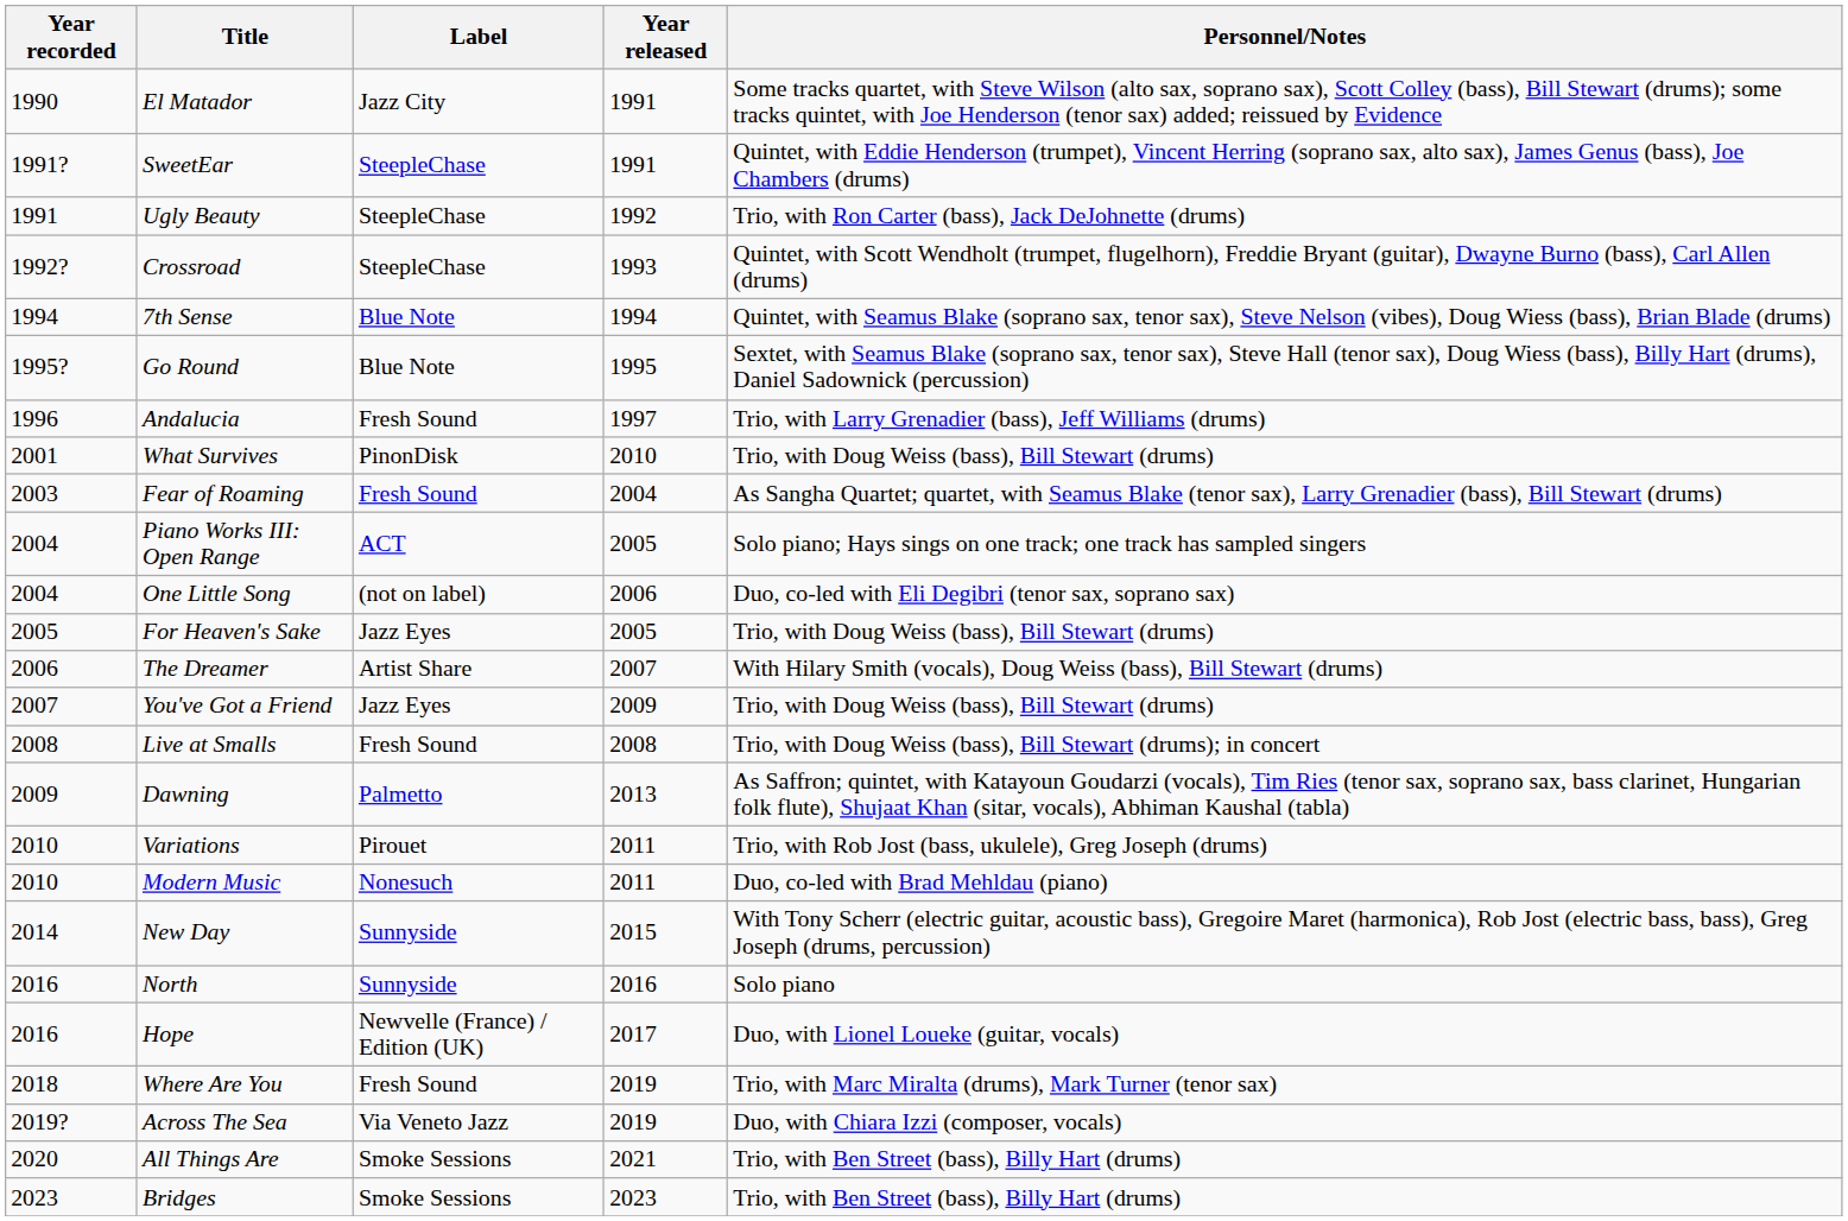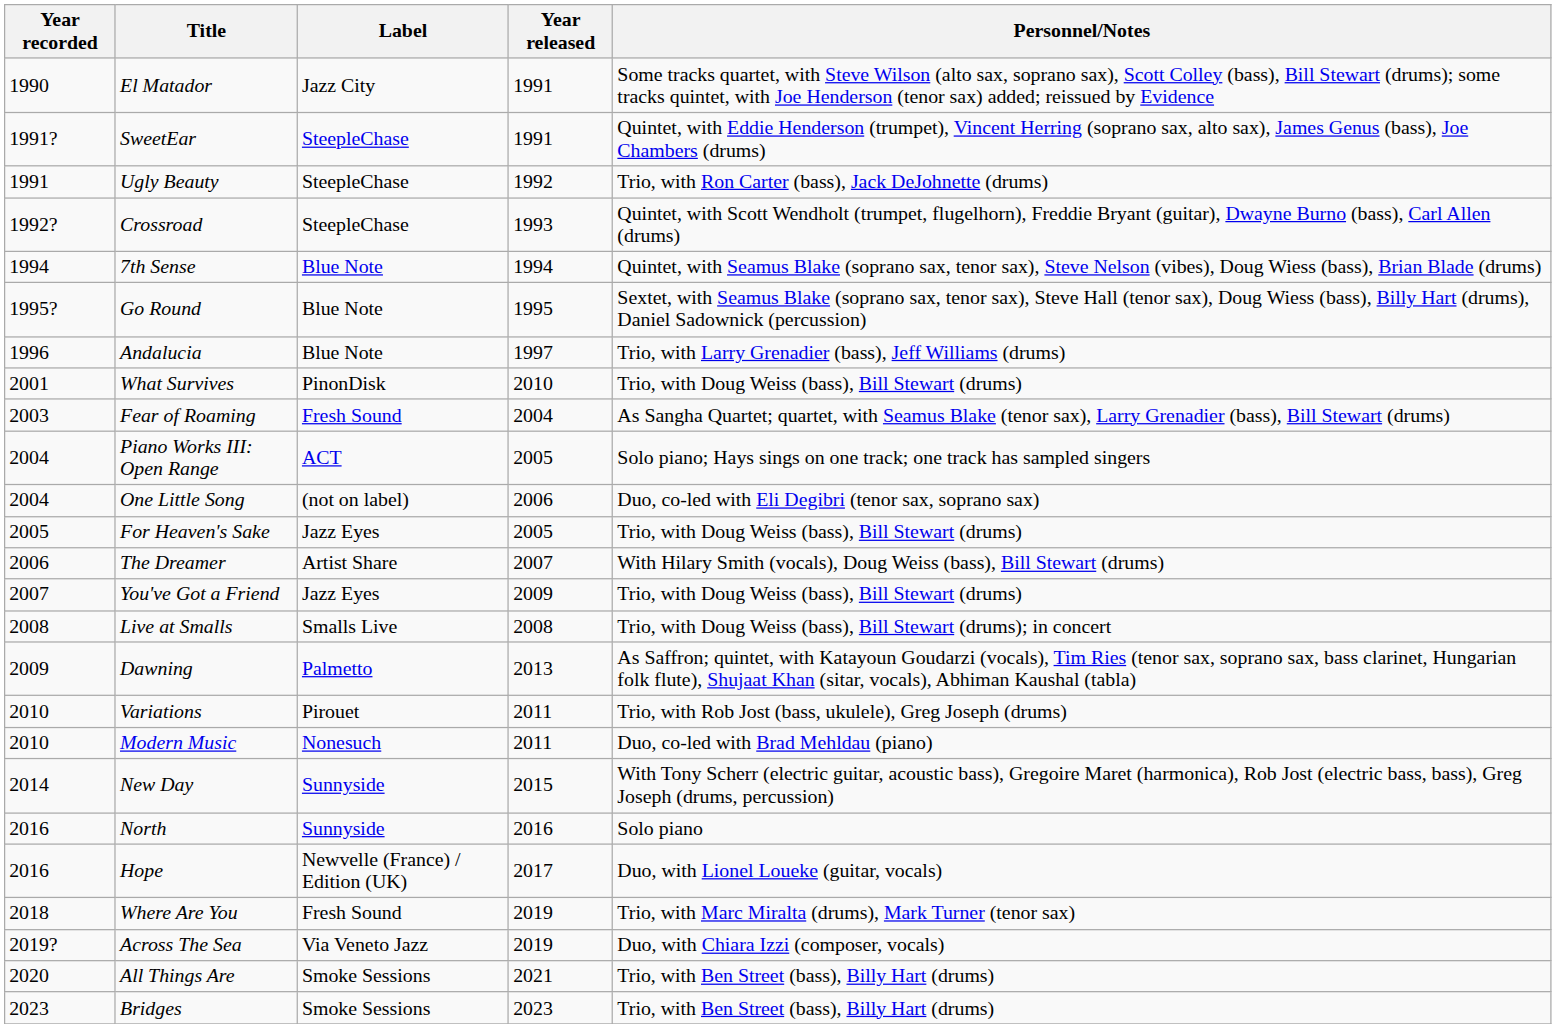Andalucia | Label: Fresh Sound -> Blue Note
Live at Smalls | Label: Fresh Sound -> Smalls Live
